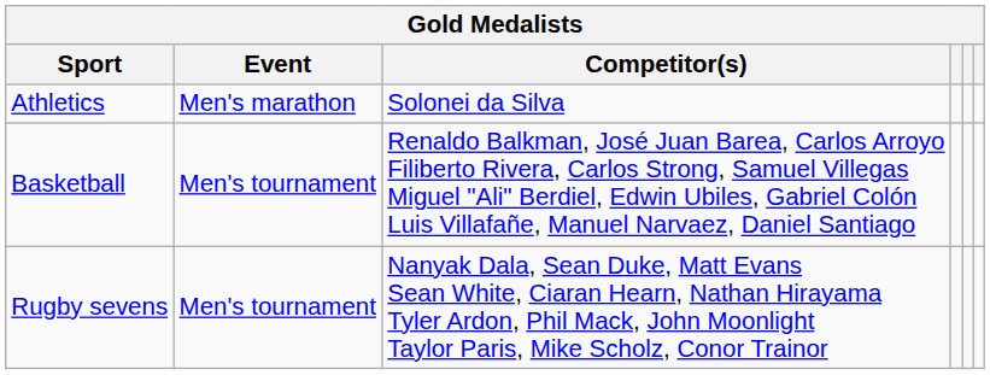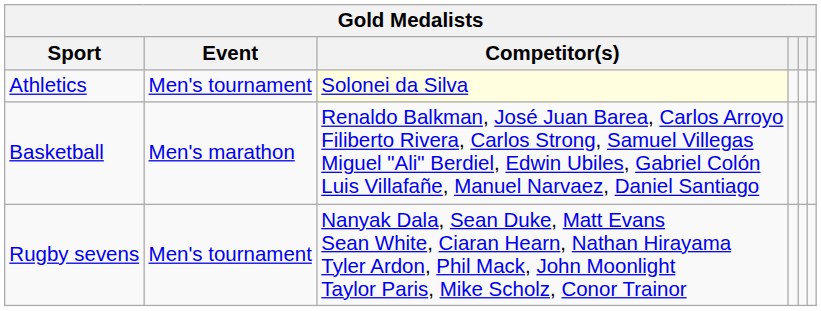Athletics | Event: Men's marathon -> Men's tournament
Athletics | Competitor(s): no background -> lightyellow background
Basketball | Event: Men's tournament -> Men's marathon
